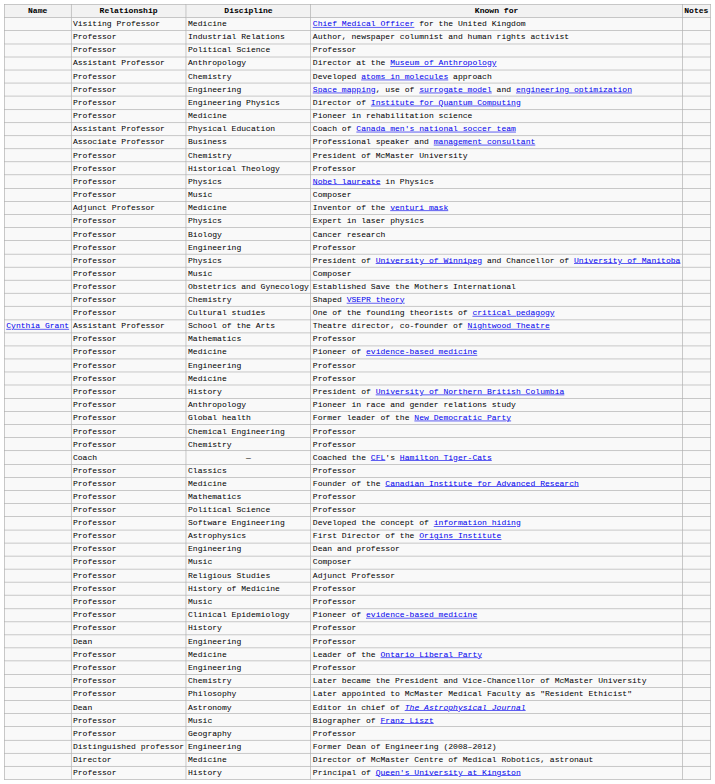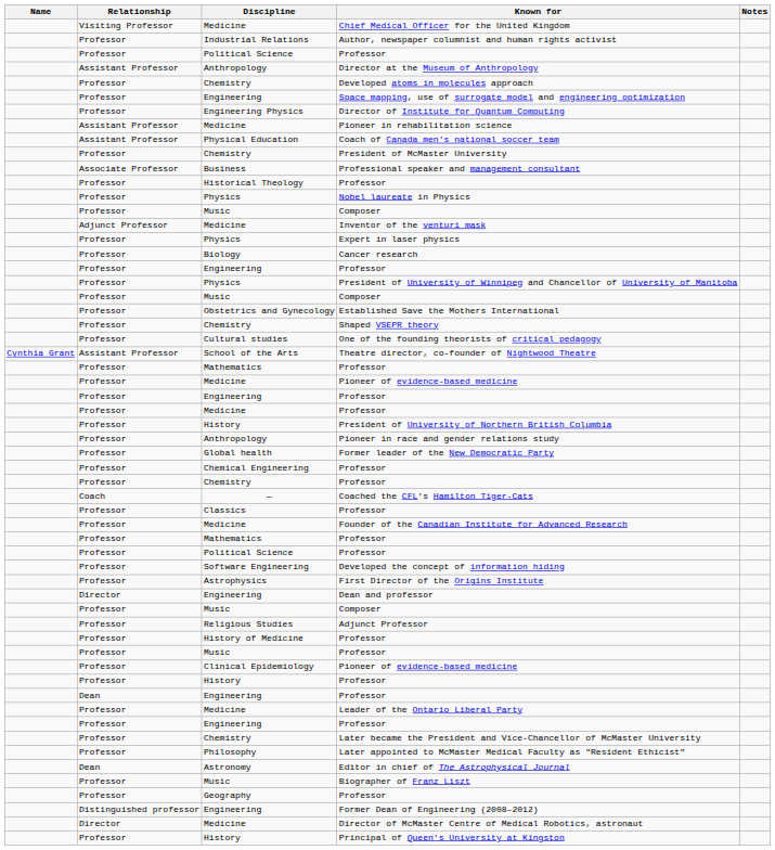Pioneer in rehabilitation science | Relationship: Professor -> Assistant Professor
rows swapped: Professional speaker and management consultant <-> President of McMaster University
Dean and professor | Relationship: Professor -> Director
